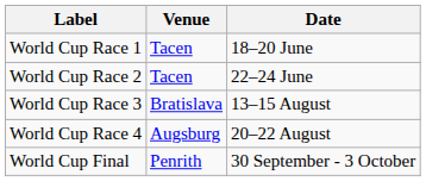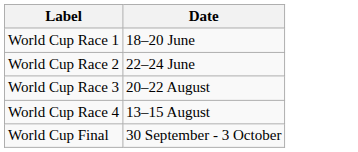- column: Venue | Tacen | Tacen | Bratislava | Augsburg | Penrith
World Cup Race 3 | Date: 13–15 August -> 20–22 August
World Cup Race 4 | Date: 20–22 August -> 13–15 August
